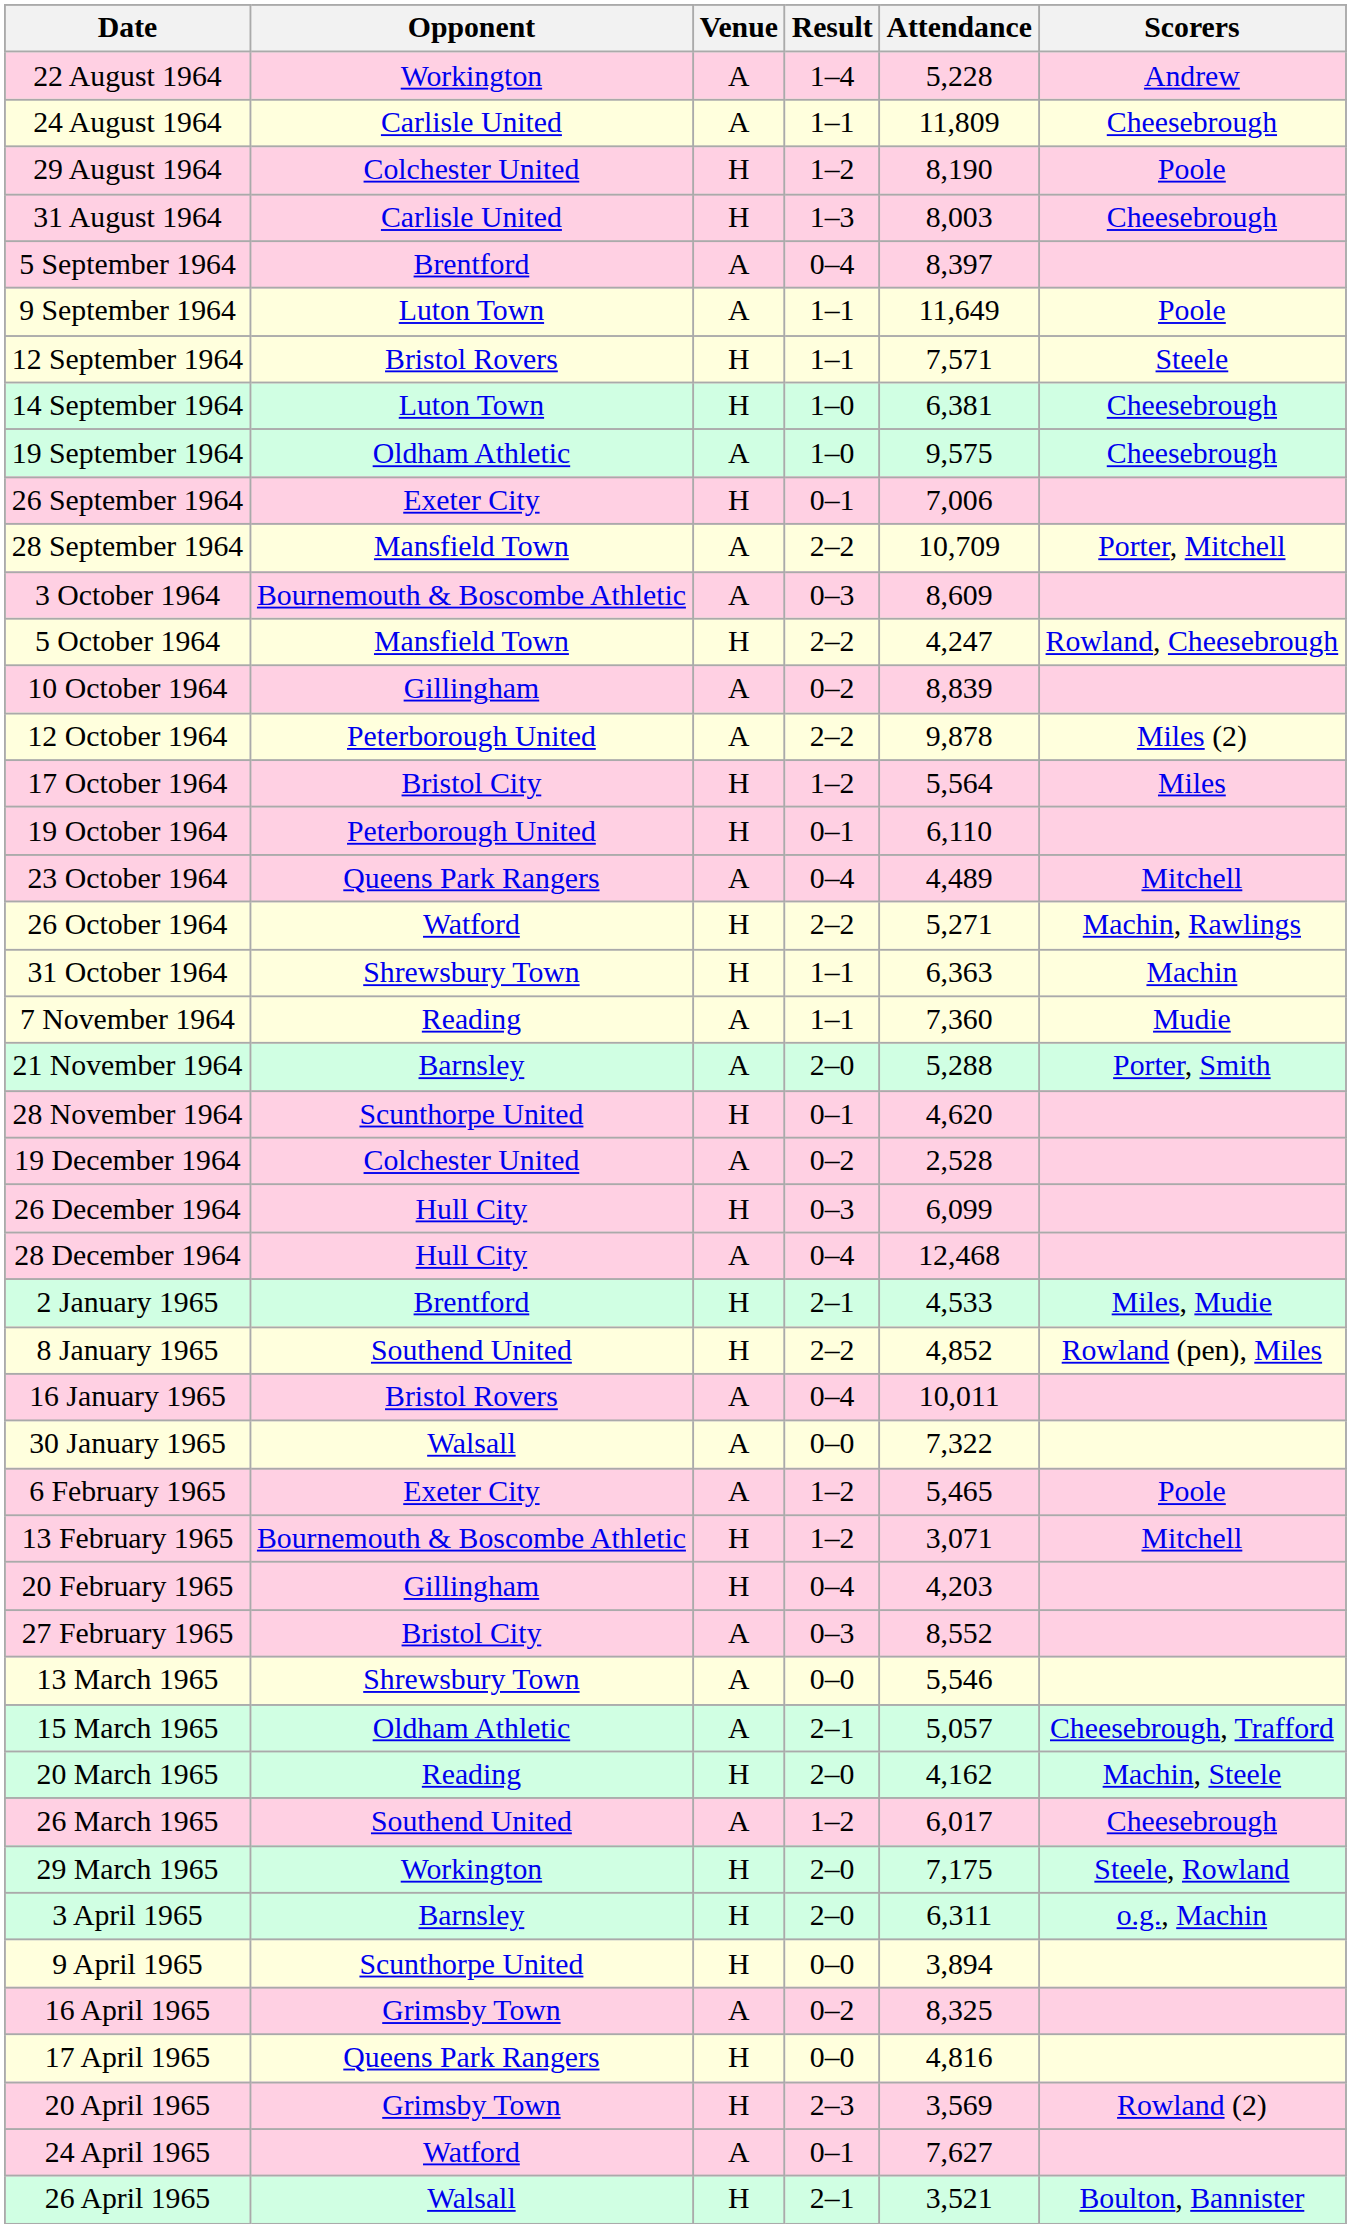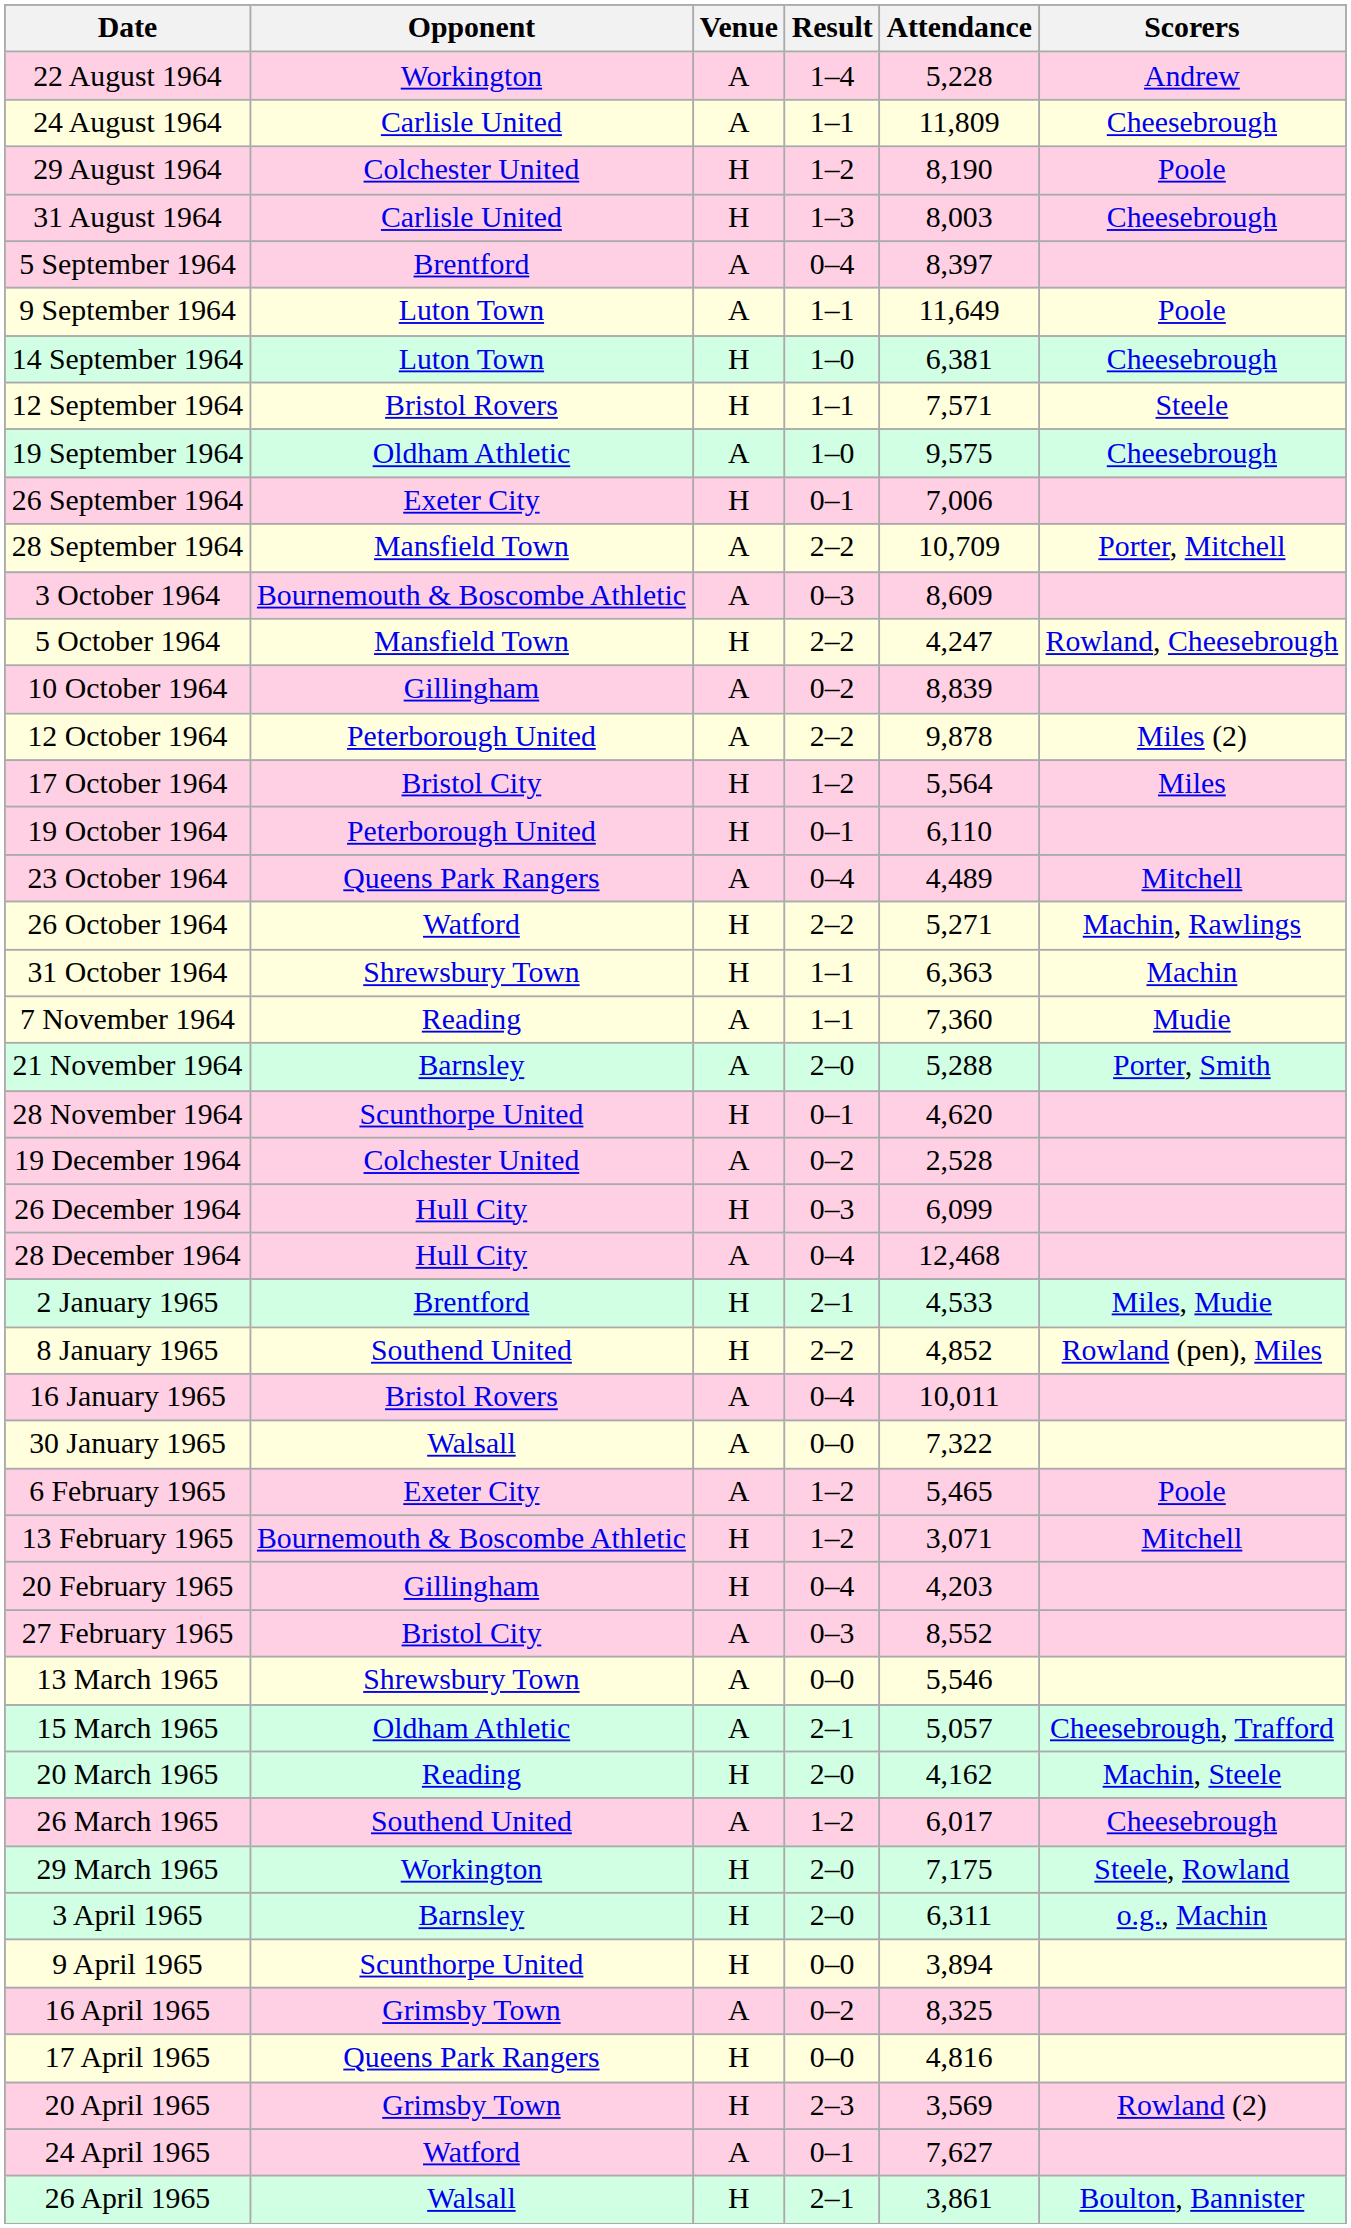rows swapped: 12 September 1964 <-> 14 September 1964
26 April 1965 | Attendance: 3,521 -> 3,861
